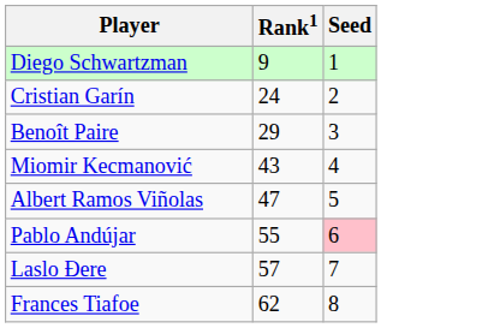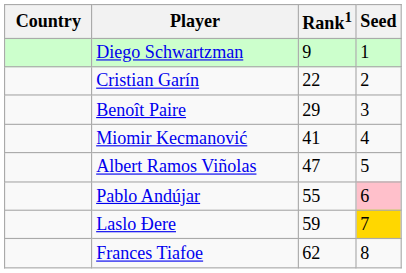+ column: Country
Cristian Garín | Rank1: 24 -> 22
Miomir Kecmanović | Rank1: 43 -> 41
Laslo Đere | Rank1: 57 -> 59
Laslo Đere | Seed: no background -> gold background
